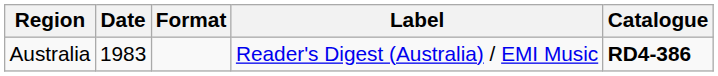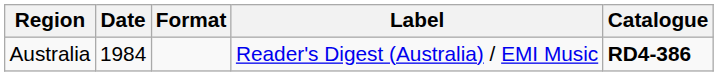Australia | Date: 1983 -> 1984
